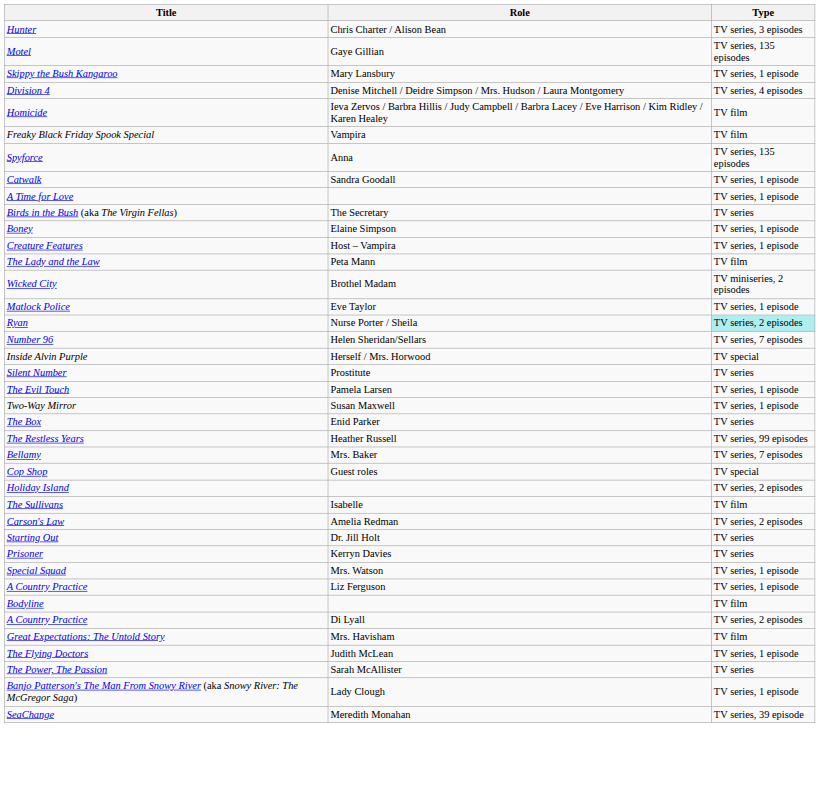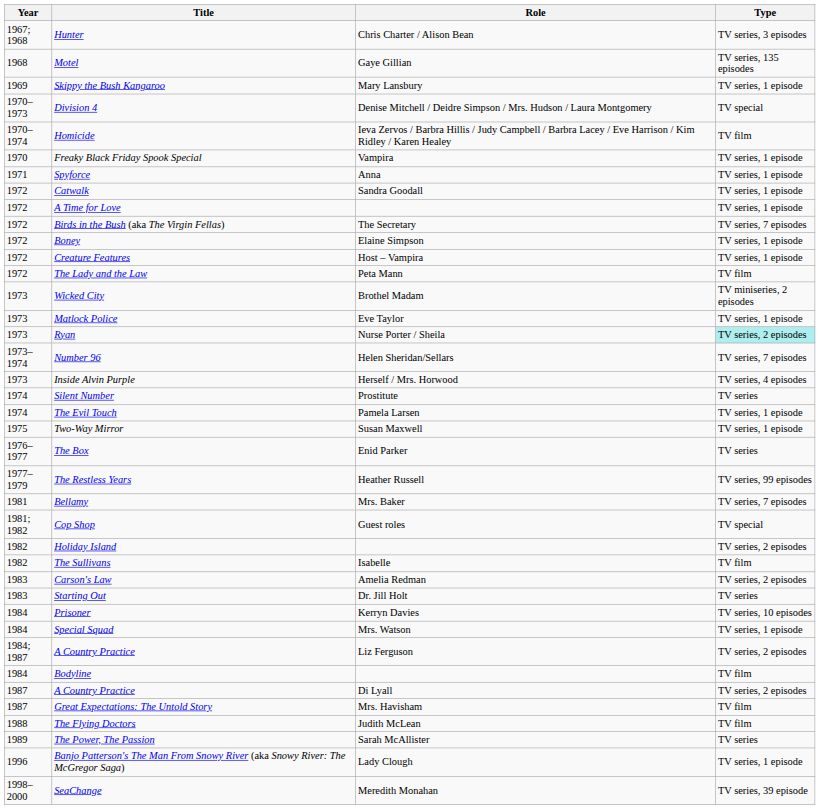+ column: Year | 1967; 1968 | 1968 | 1969 | 1970–1973 | 1970–1974 | 1970 | 1971 | 1972 | 1972 | 1972 | 1972 | 1972 | 1972 | 1973 | 1973 | 1973 | 1973–1974 | 1973 | 1974 | 1974 | 1975 | 1976–1977 | 1977–1979 | 1981 | 1981; 1982 | 1982 | 1982 | 1983 | 1983 | 1984 | 1984 | 1984; 1987 | 1984 | 1987 | 1987 | 1988 | 1989 | 1996 | 1998–2000
Division 4 | Type: TV series, 4 episodes -> TV special
Freaky Black Friday Spook Special | Type: TV film -> TV series, 1 episode
Spyforce | Type: TV series, 135 episodes -> TV series, 1 episode
Birds in the Bush (aka The Virgin Fellas) | Type: TV series -> TV series, 7 episodes
Inside Alvin Purple | Type: TV special -> TV series, 4 episodes
Prisoner | Type: TV series -> TV series, 10 episodes
A Country Practice / Liz Ferguson | Type: TV series, 1 episode -> TV series, 2 episodes
The Flying Doctors | Type: TV series, 1 episode -> TV film
